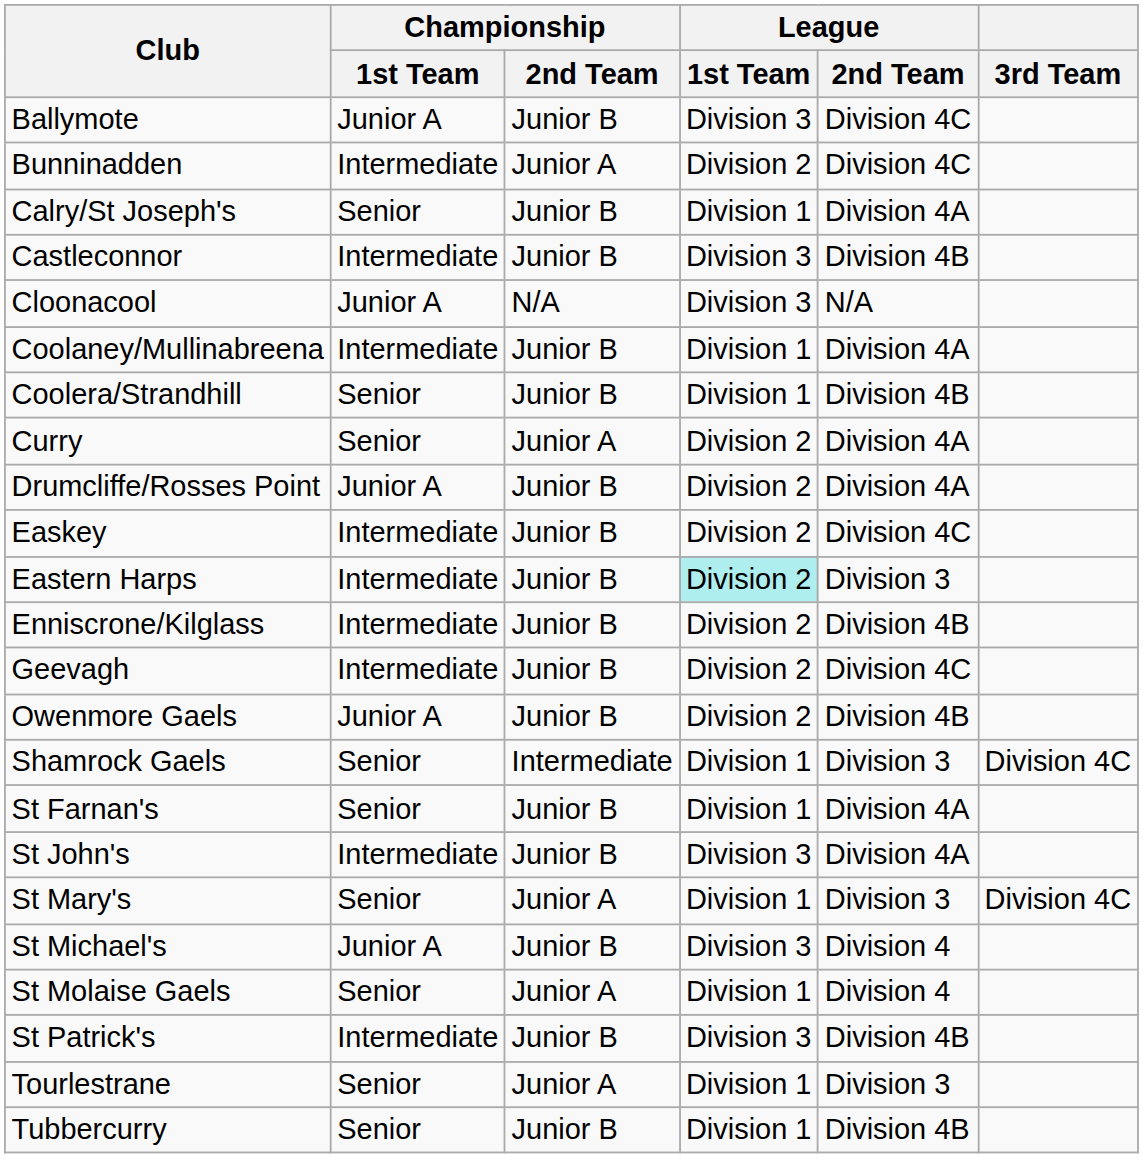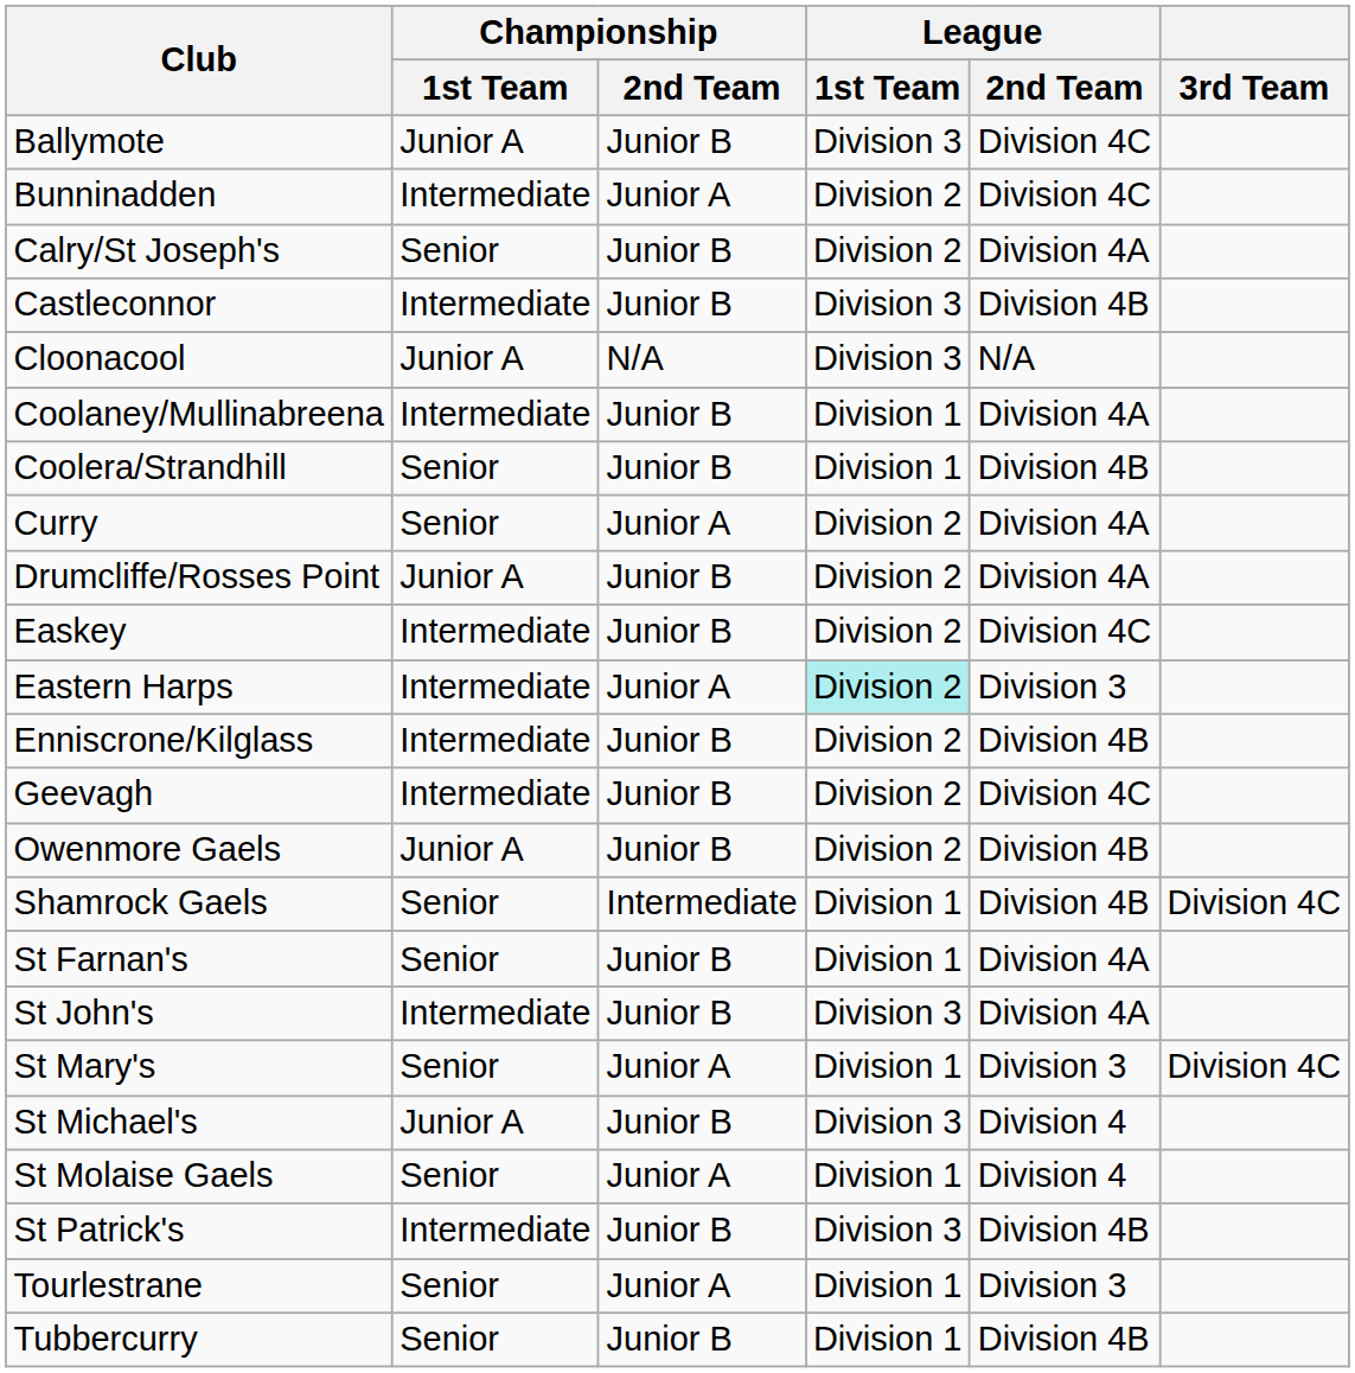Calry/St Joseph's | League / 1st Team: Division 1 -> Division 2
Eastern Harps | Championship / 2nd Team: Junior B -> Junior A
Shamrock Gaels | League / 2nd Team: Division 3 -> Division 4B
